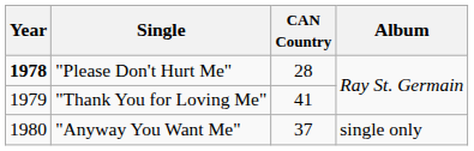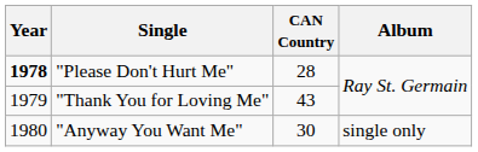"Thank You for Loving Me" | CAN Country: 41 -> 43
"Anyway You Want Me" | CAN Country: 37 -> 30
